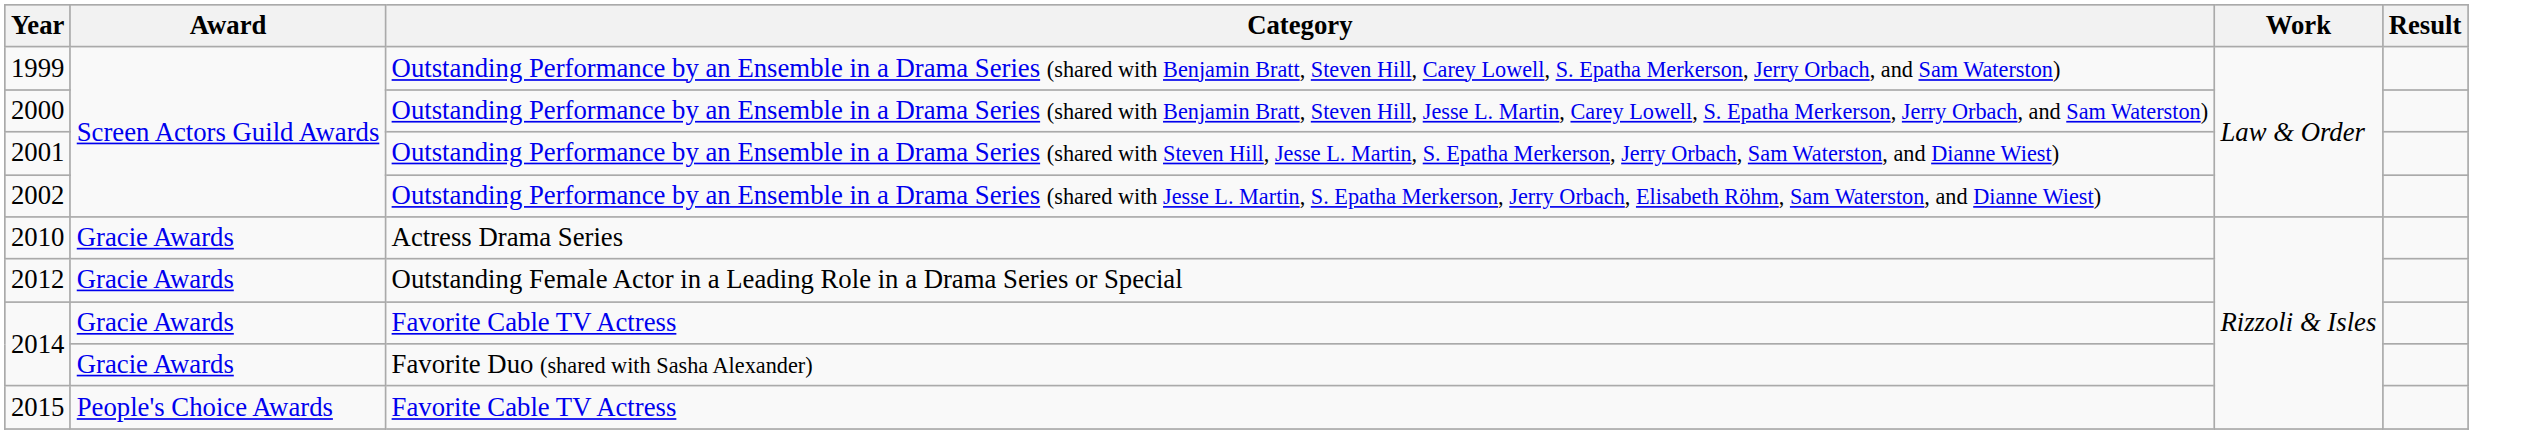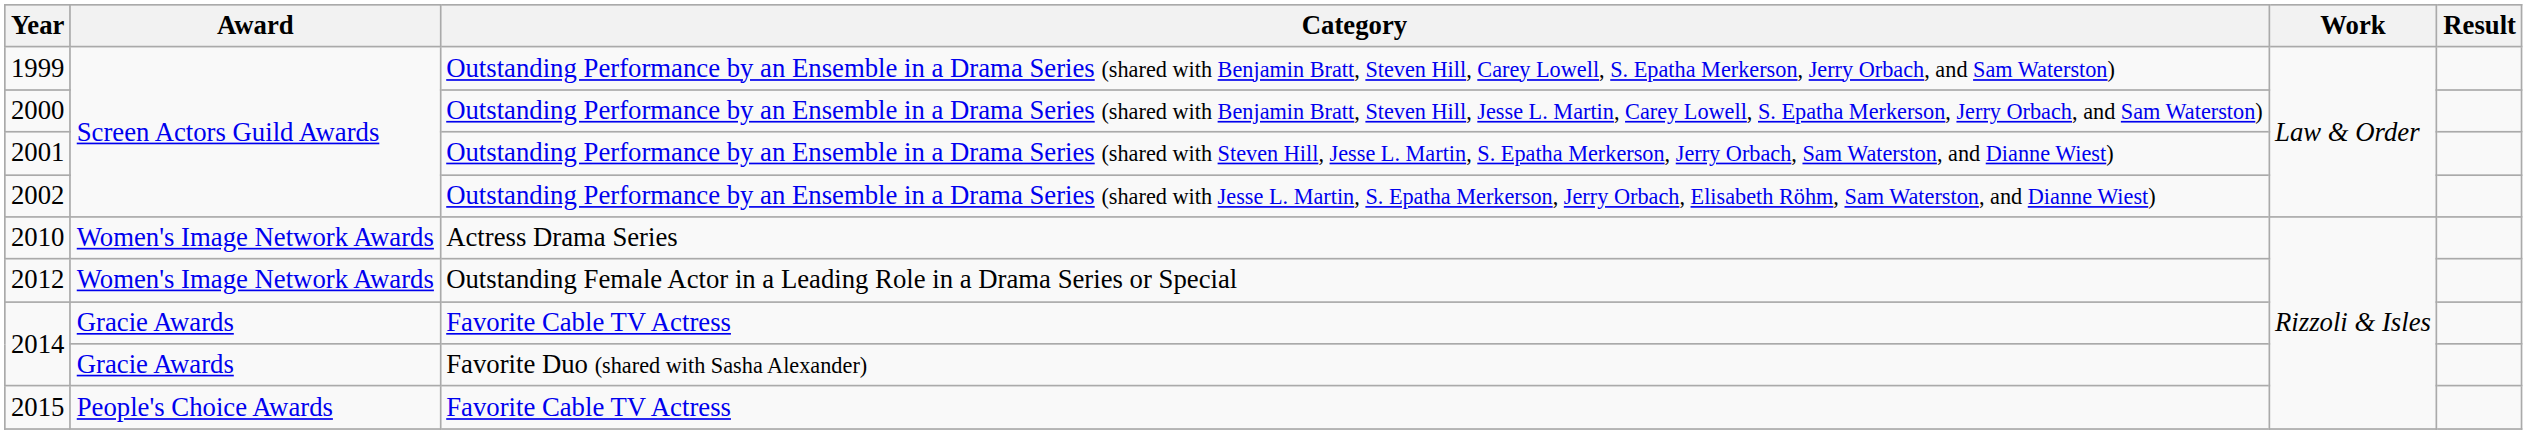2010 | Award: Gracie Awards -> Women's Image Network Awards
2012 | Award: Gracie Awards -> Women's Image Network Awards
